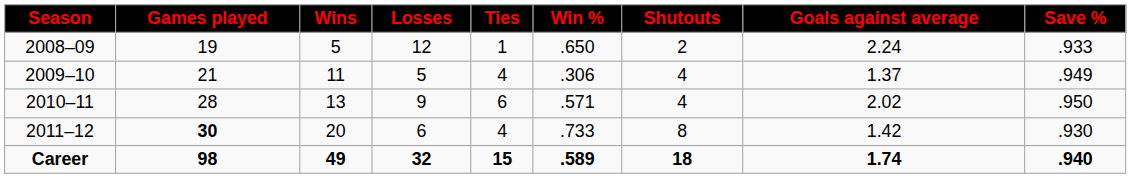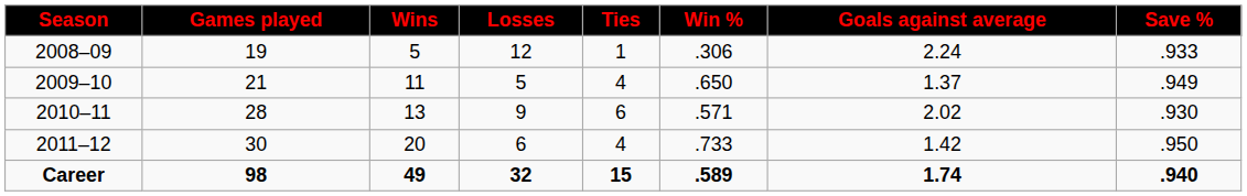- column: Shutouts | 2 | 4 | 4 | 8 | 18
2008–09 | Win %: .650 -> .306
2009–10 | Win %: .306 -> .650
2010–11 | Save %: .950 -> .930
2011–12 | Games played: bold -> normal
2011–12 | Save %: .930 -> .950
